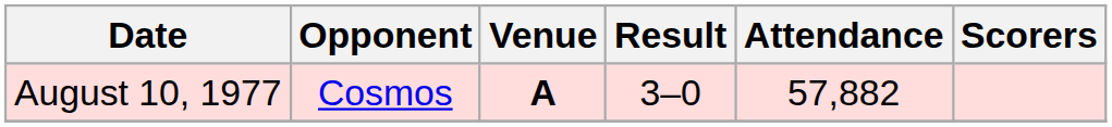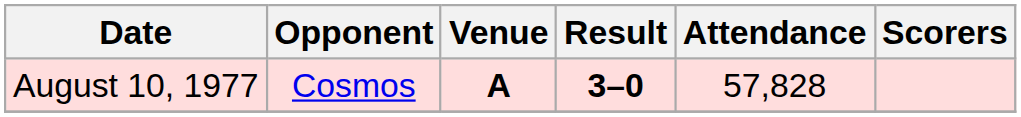August 10, 1977 | Result: normal -> bold
August 10, 1977 | Attendance: 57,882 -> 57,828
